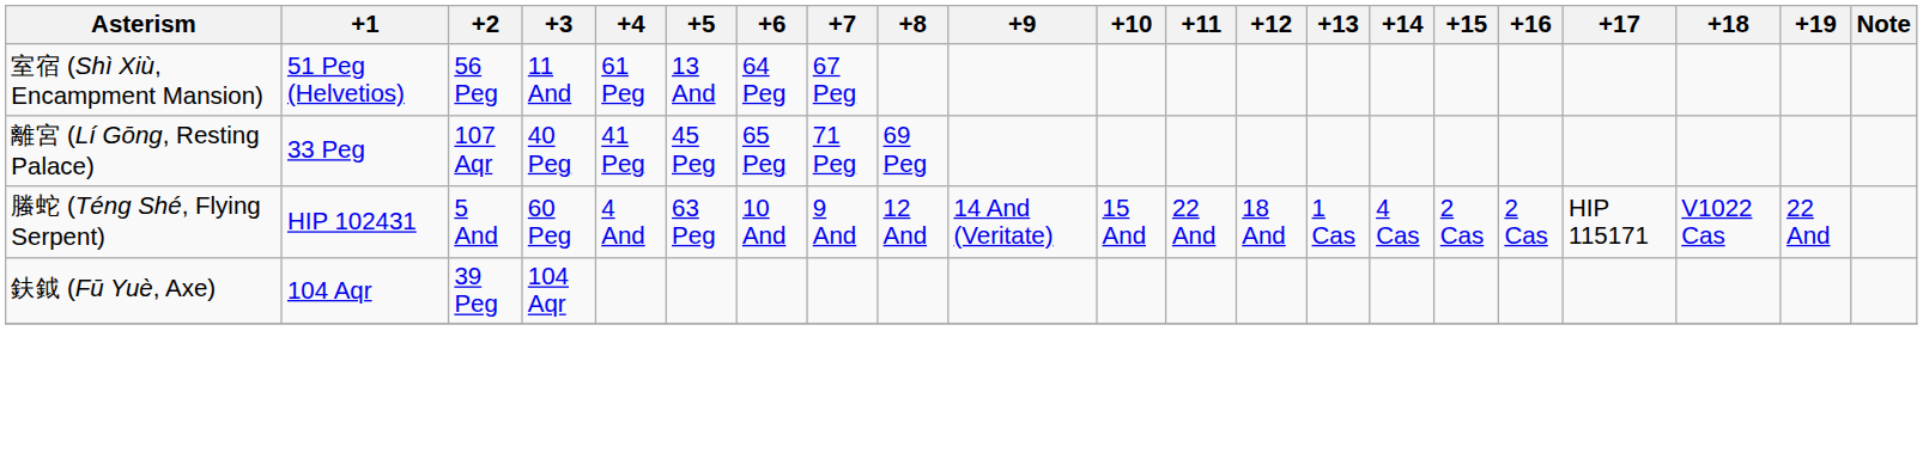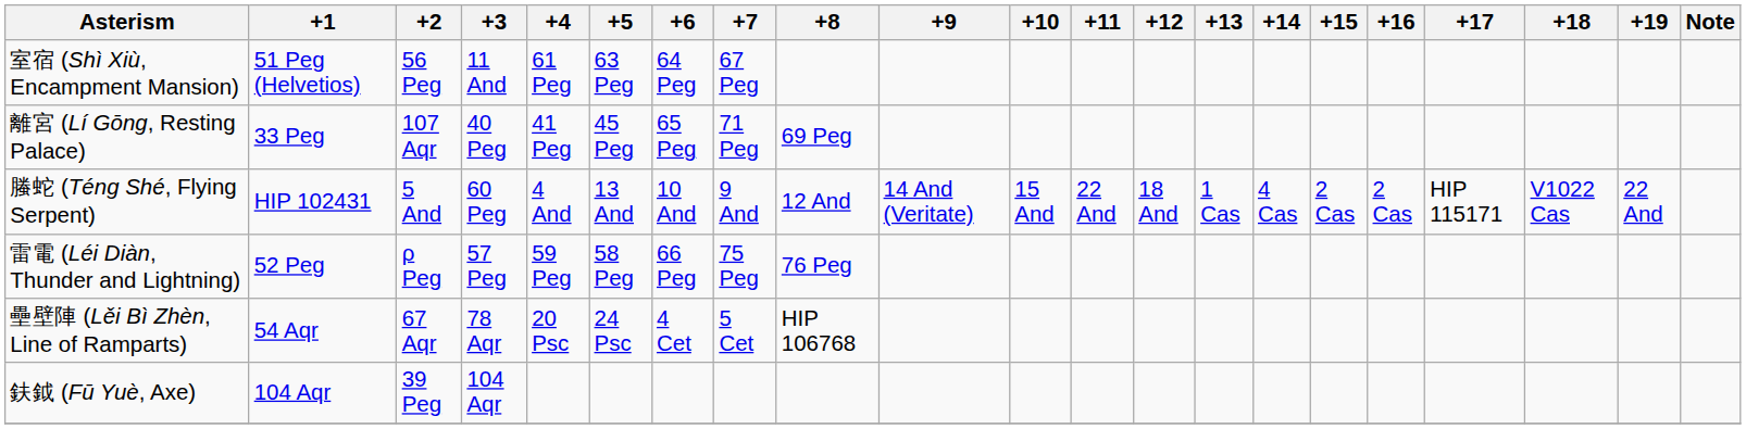室宿 (Shì Xiù, Encampment Mansion) | +5: 13 And -> 63 Peg
螣蛇 (Téng Shé, Flying Serpent) | +5: 63 Peg -> 13 And
+ row: 雷電 (Léi Diàn, Thunder and Lightning) | 52 Peg | ρ Peg | 57 Peg | 59 Peg | 58 Peg | 66 Peg | 75 Peg | 76 Peg
+ row: 壘壁陣 (Lěi Bì Zhèn, Line of Ramparts) | 54 Aqr | 67 Aqr | 78 Aqr | 20 Psc | 24 Psc | 4 Cet | 5 Cet | HIP 106768
